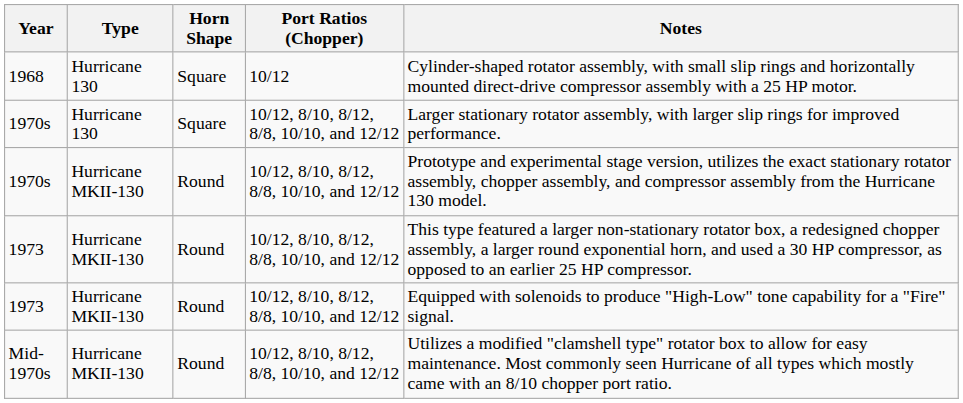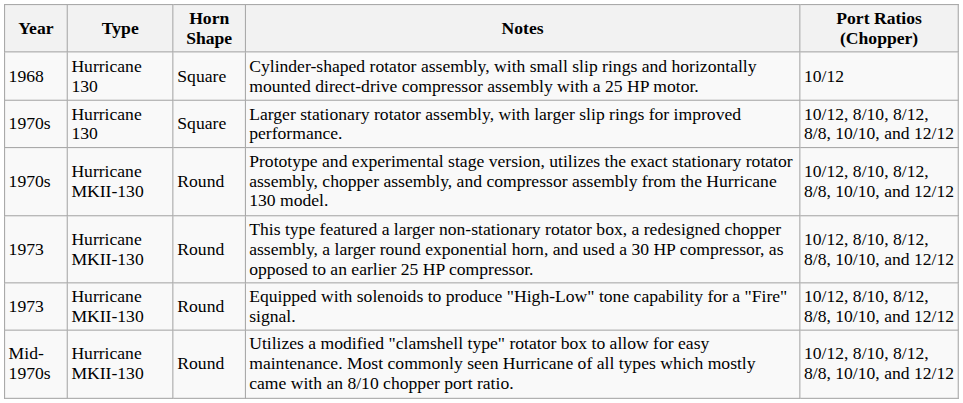columns swapped: Port Ratios (Chopper) <-> Notes
